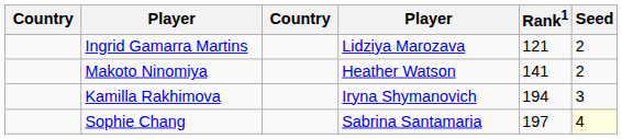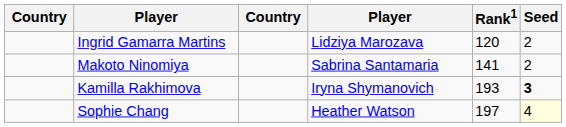Ingrid Gamarra Martins | Rank1: 121 -> 120
Makoto Ninomiya | column 4: Heather Watson -> Sabrina Santamaria
Kamilla Rakhimova | Rank1: 194 -> 193
Kamilla Rakhimova | Seed: normal -> bold
Sophie Chang | column 4: Sabrina Santamaria -> Heather Watson
